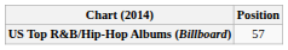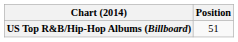US Top R&B/Hip-Hop Albums (Billboard) | Position: 57 -> 51
